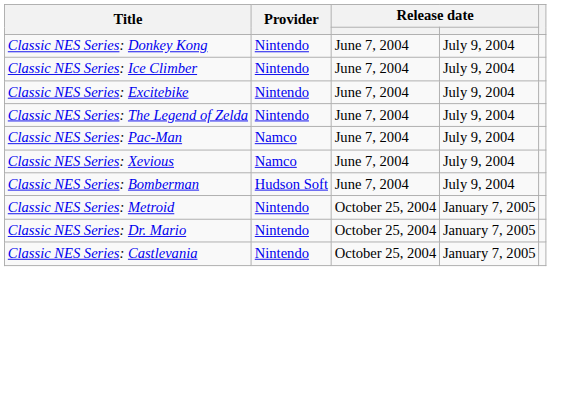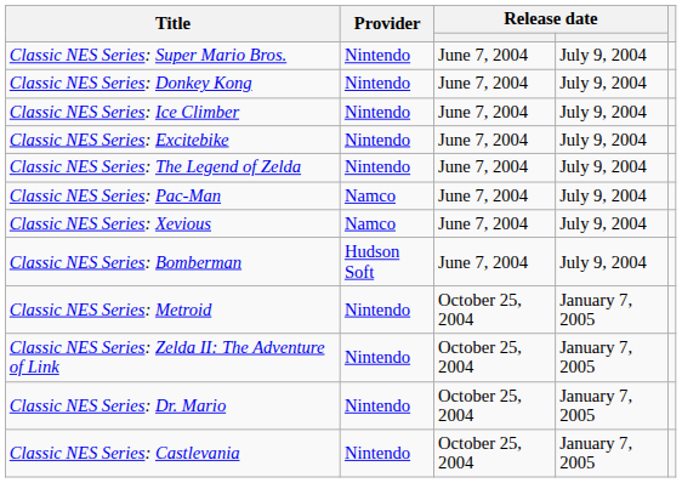+ row: Classic NES Series: Super Mario Bros. | Nintendo | June 7, 2004 | July 9, 2004
+ row: Classic NES Series: Zelda II: The Adventure of Link | Nintendo | October 25, 2004 | January 7, 2005
